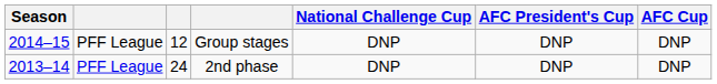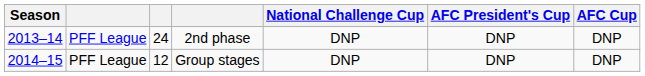rows swapped: 2nd phase <-> Group stages
